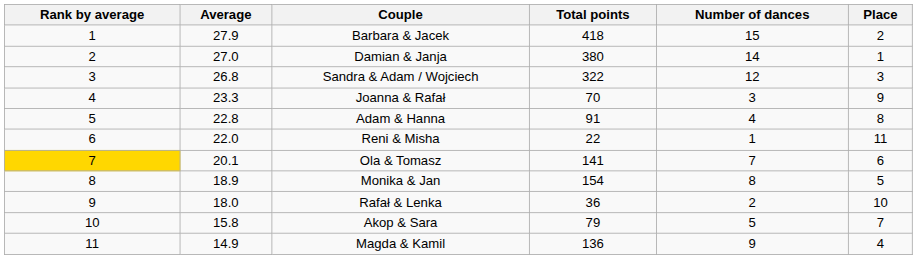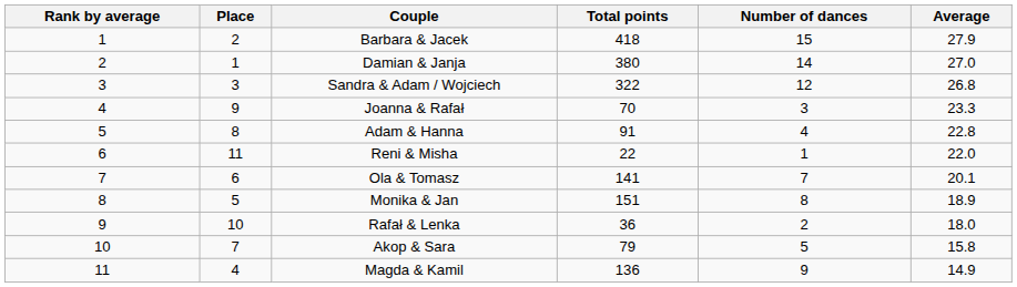columns swapped: Place <-> Average
Ola & Tomasz | Rank by average: gold background -> no background
Monika & Jan | Total points: 154 -> 151
